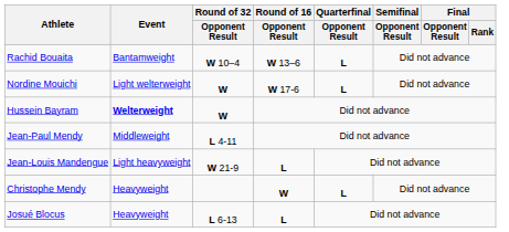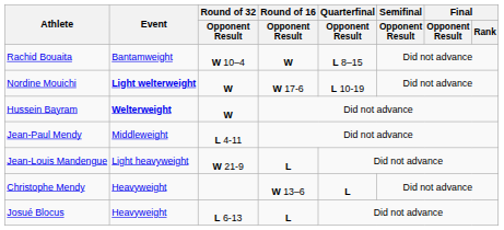Rachid Bouaita | Round of 16 / Opponent Result: W 13–6 -> W
Rachid Bouaita | Quarterfinal / Opponent Result: L -> L 8–15
Nordine Mouichi | Event: normal -> bold
Nordine Mouichi | Quarterfinal / Opponent Result: L -> L 10-19
Christophe Mendy | Round of 16 / Opponent Result: W -> W 13–6
